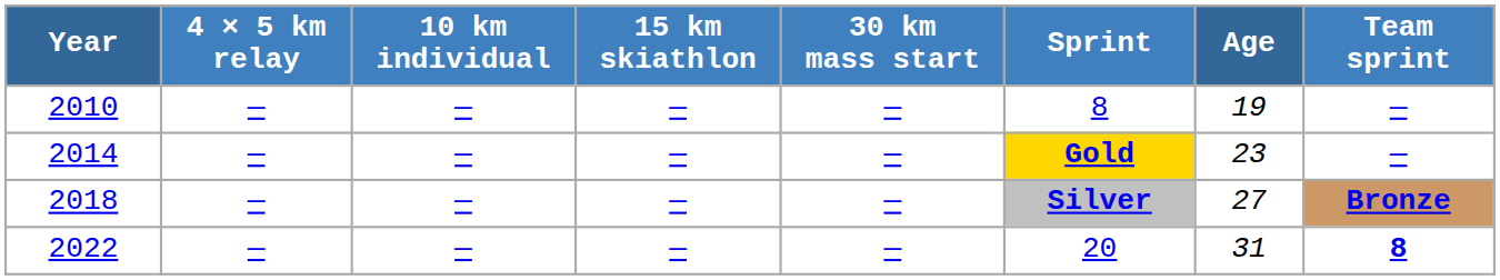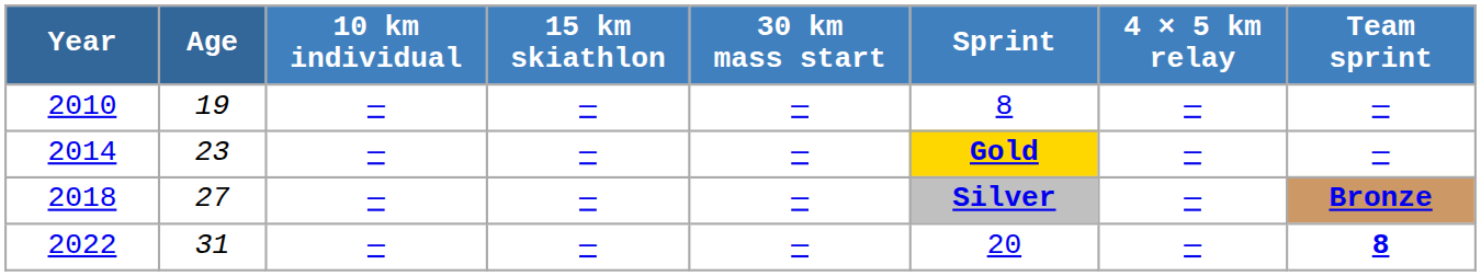columns swapped: Age <-> 4 × 5 km relay
